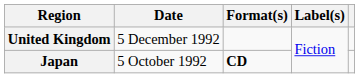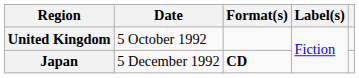United Kingdom | Date: 5 December 1992 -> 5 October 1992
Japan | Date: 5 October 1992 -> 5 December 1992
